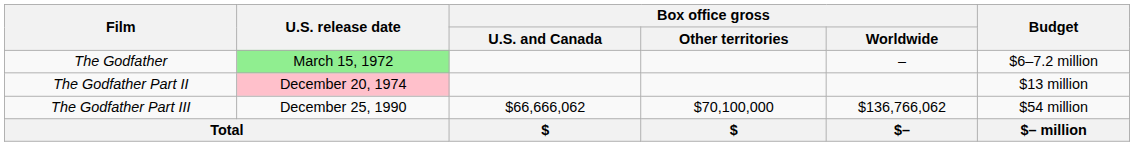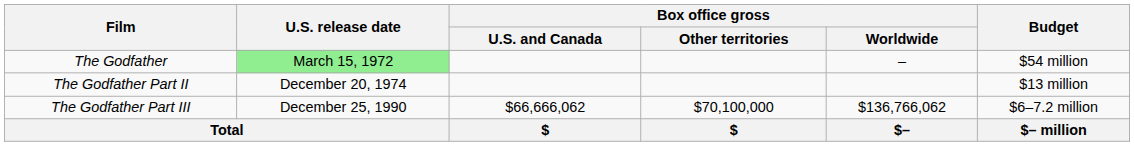The Godfather | Budget: $6–7.2 million -> $54 million
The Godfather Part II | U.S. release date: pink background -> no background
The Godfather Part III | Budget: $54 million -> $6–7.2 million
